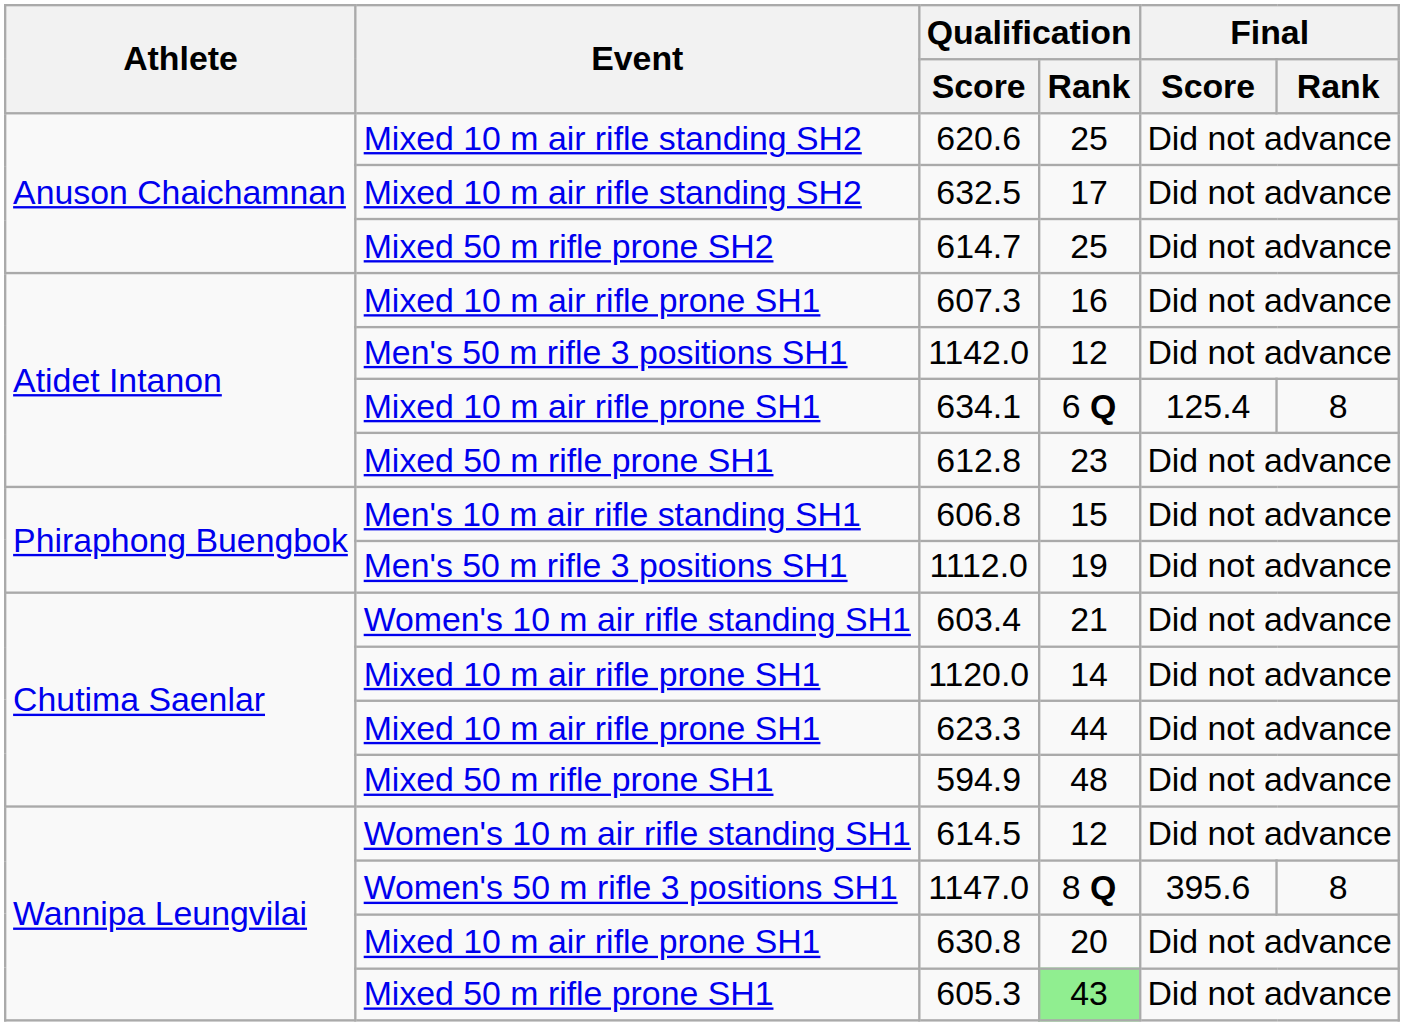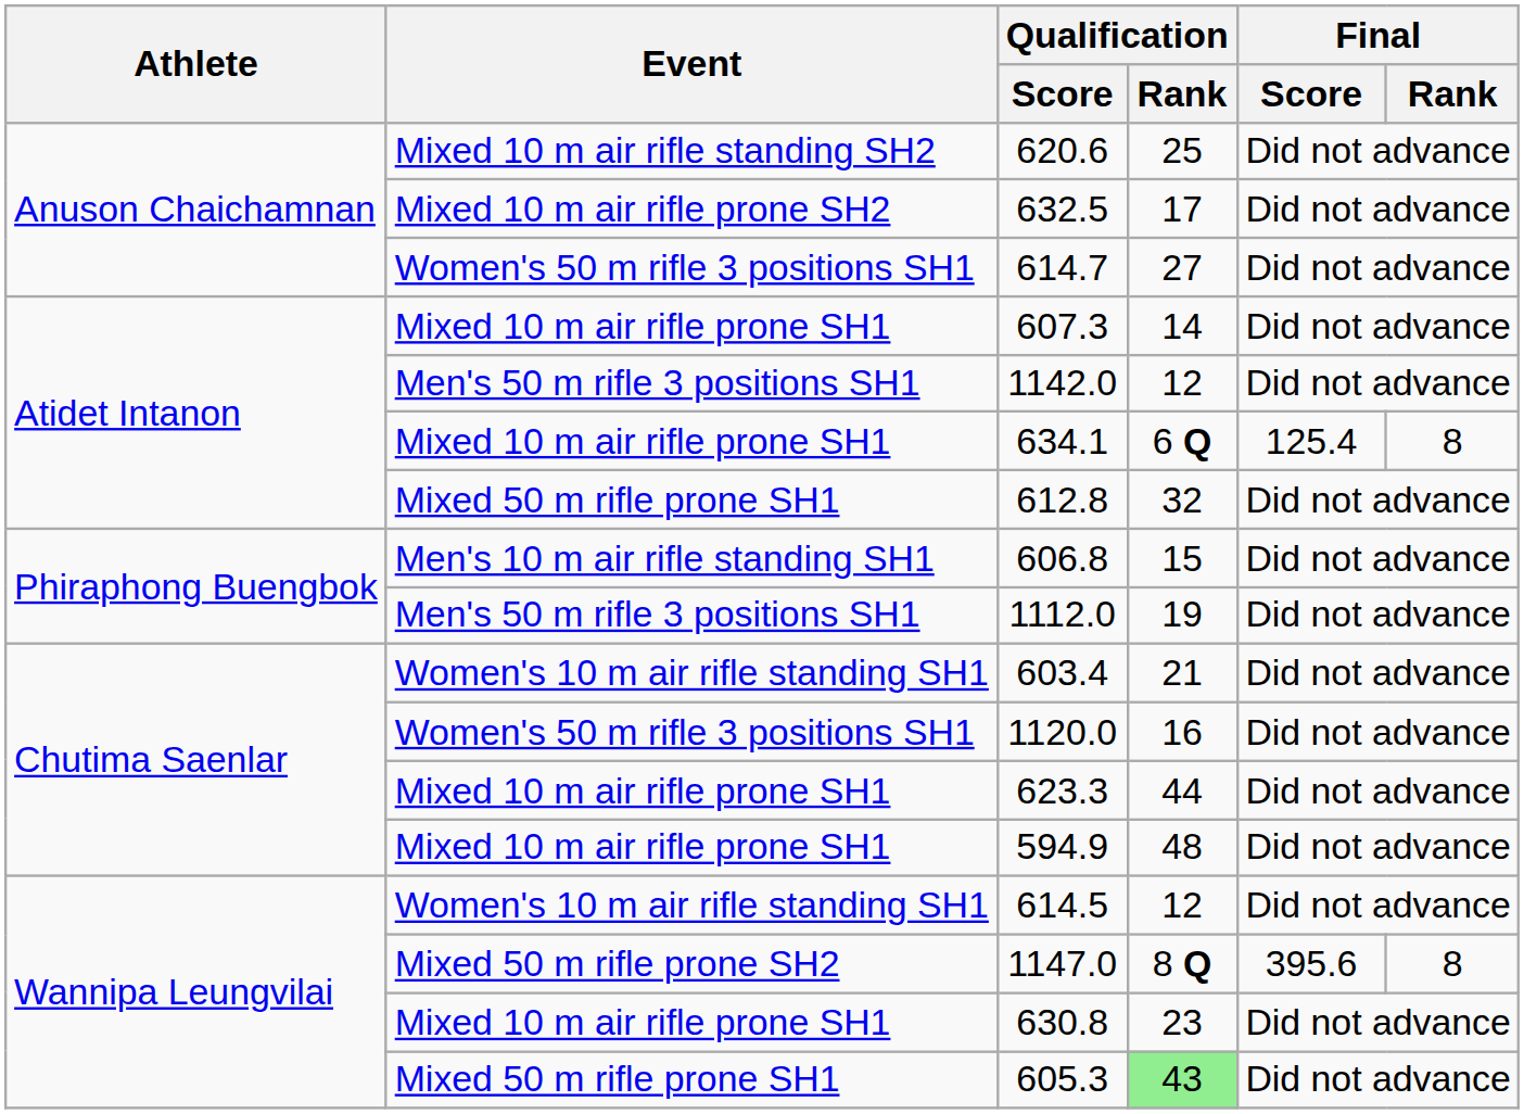632.5 | Event: Mixed 10 m air rifle standing SH2 -> Mixed 10 m air rifle prone SH2
614.7 | Event: Mixed 50 m rifle prone SH2 -> Women's 50 m rifle 3 positions SH1
614.7 | Qualification / Rank: 25 -> 27
607.3 | Qualification / Rank: 16 -> 14
612.8 | Qualification / Rank: 23 -> 32
1120.0 | Event: Mixed 10 m air rifle prone SH1 -> Women's 50 m rifle 3 positions SH1
1120.0 | Qualification / Rank: 14 -> 16
594.9 | Event: Mixed 50 m rifle prone SH1 -> Mixed 10 m air rifle prone SH1
1147.0 | Event: Women's 50 m rifle 3 positions SH1 -> Mixed 50 m rifle prone SH2
630.8 | Qualification / Rank: 20 -> 23
